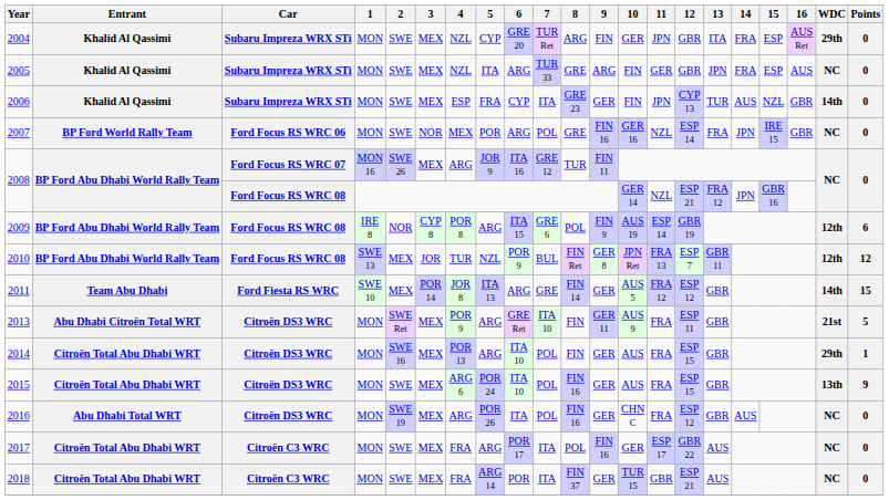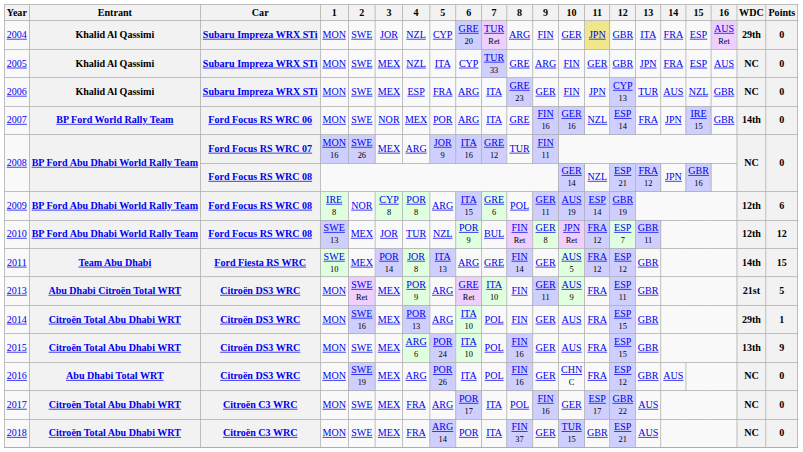2004 | 3: MEX -> JOR
2004 | 11: no background -> khaki background
2005 | 6: ARG -> CYP
2006 | 6: CYP -> ARG
2006 | WDC: 14th -> NC
2007 | 7: POL -> ITA
2007 | WDC: NC -> 14th
2009 | 9: FIN 9 -> GER 11
2010 | 11: FRA 13 -> FRA 12
